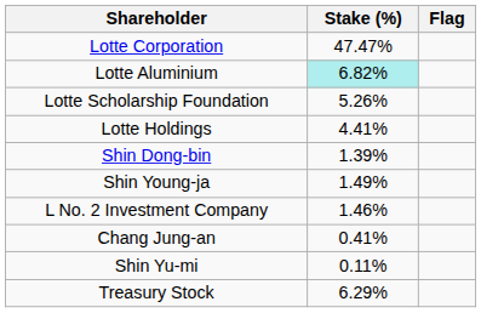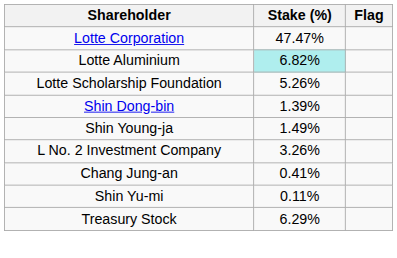- row: Lotte Holdings | 4.41%
L No. 2 Investment Company | Stake (%): 1.46% -> 3.26%
